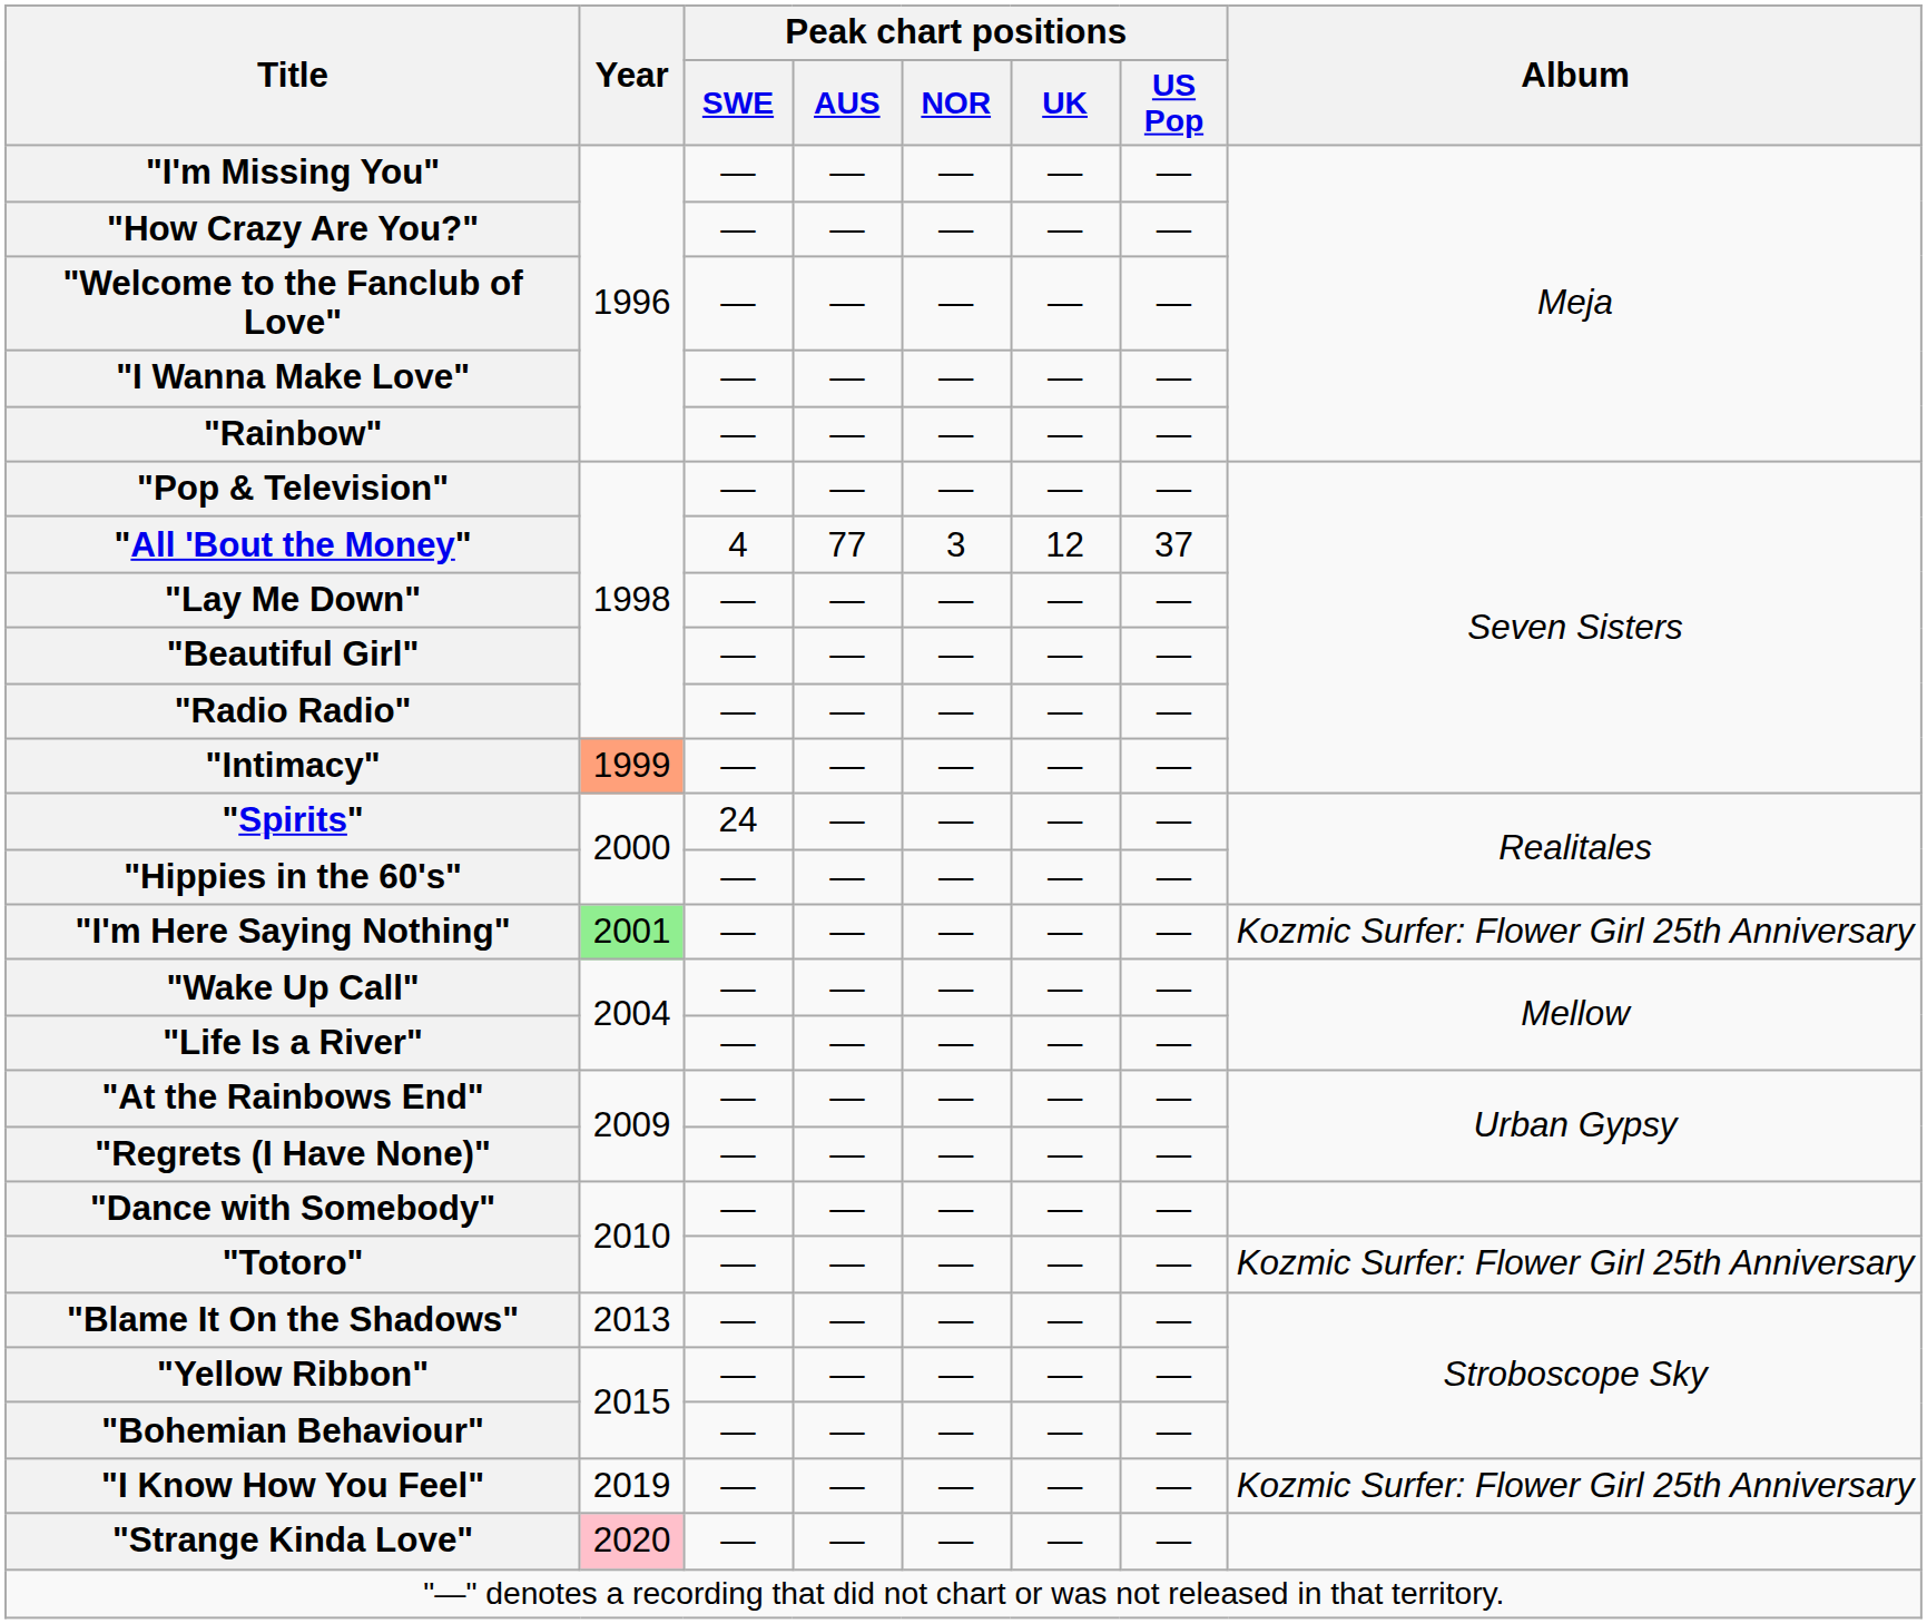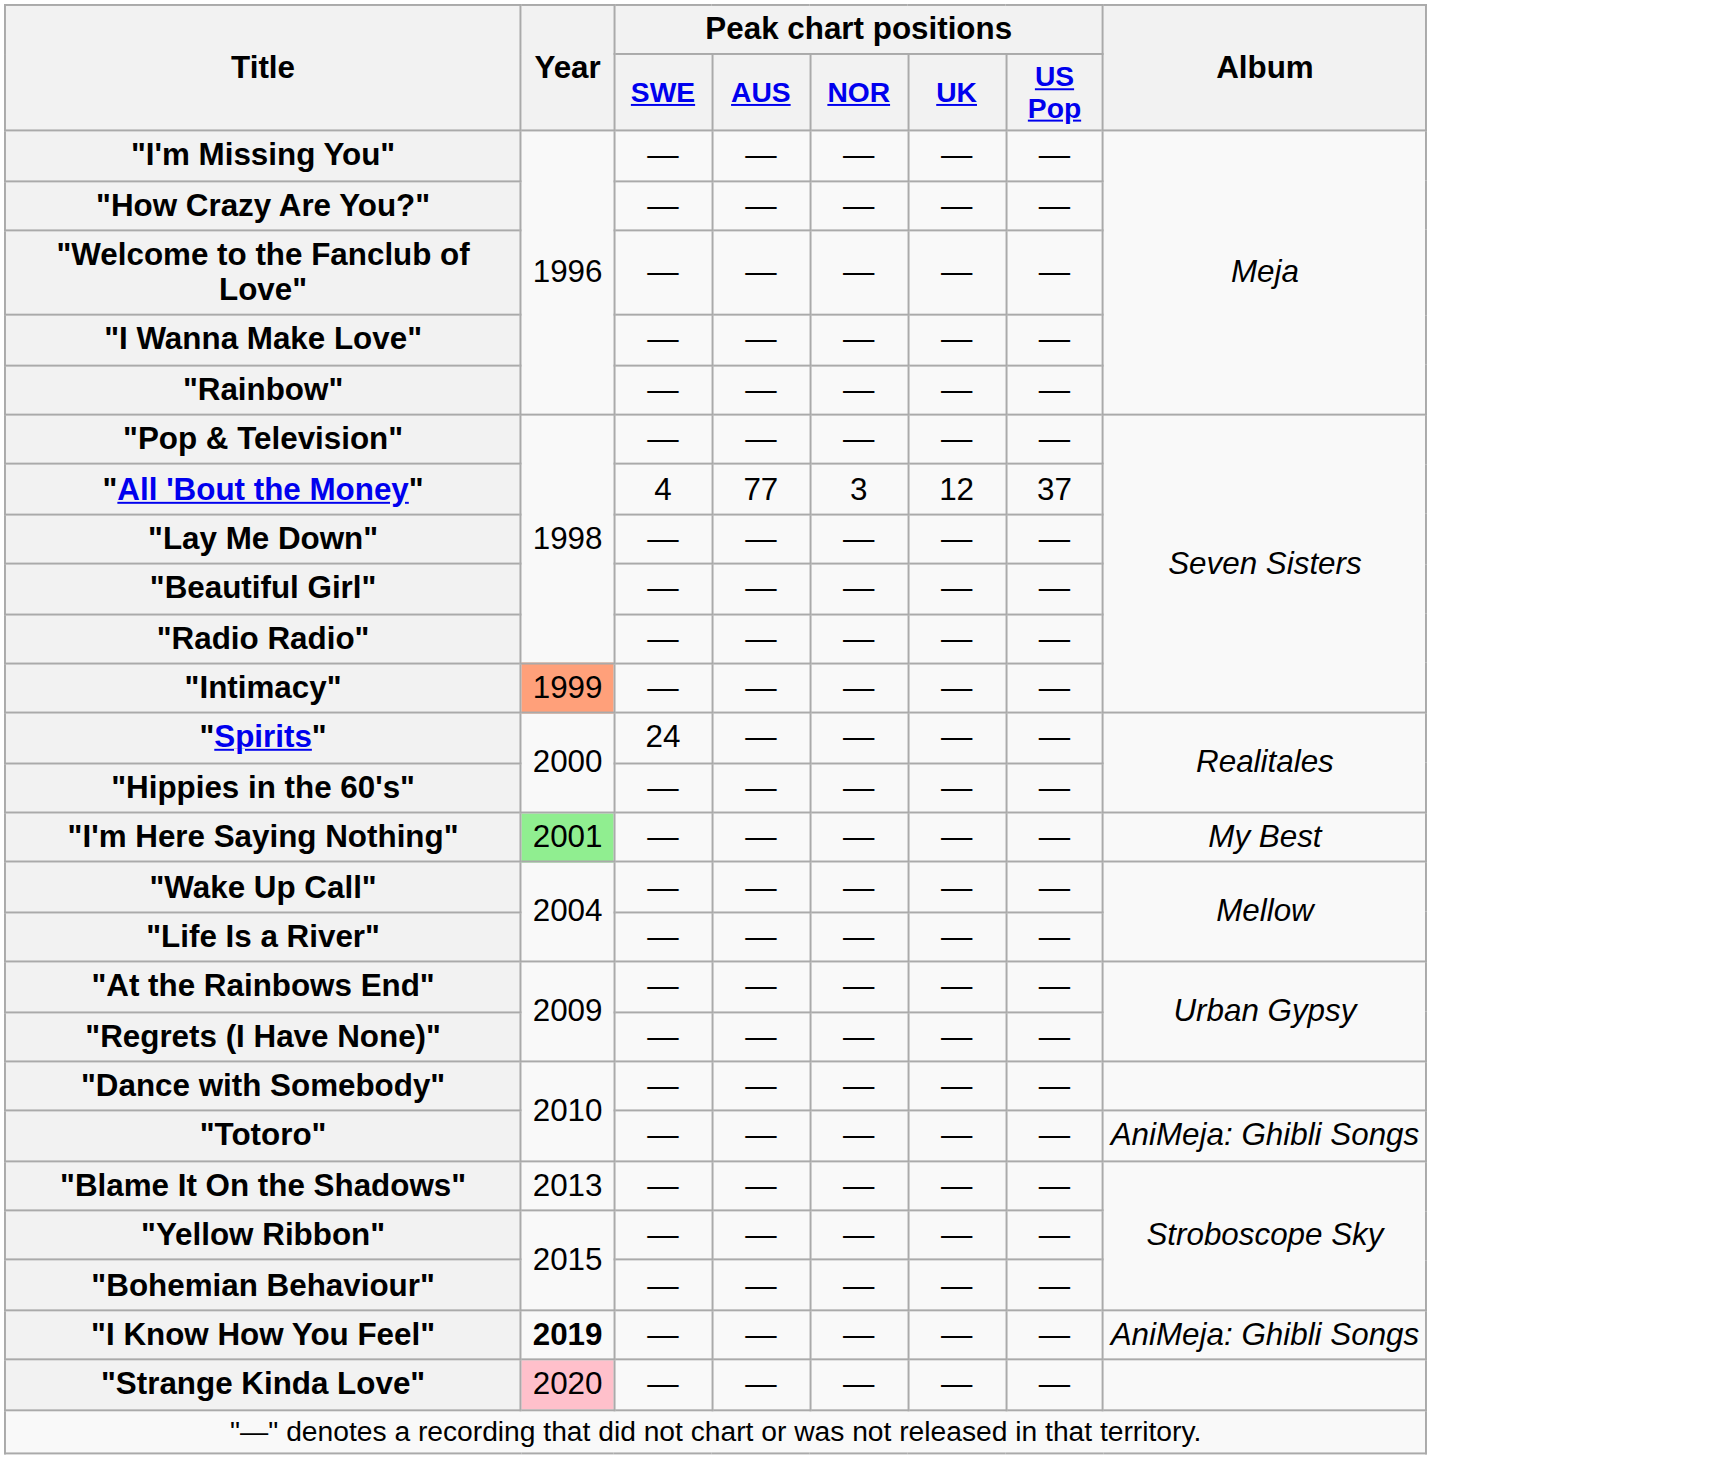"I'm Here Saying Nothing" | Album: Kozmic Surfer: Flower Girl 25th Anniversary -> My Best
"Totoro" | Album: Kozmic Surfer: Flower Girl 25th Anniversary -> AniMeja: Ghibli Songs
"I Know How You Feel" | Year: normal -> bold
"I Know How You Feel" | Album: Kozmic Surfer: Flower Girl 25th Anniversary -> AniMeja: Ghibli Songs
